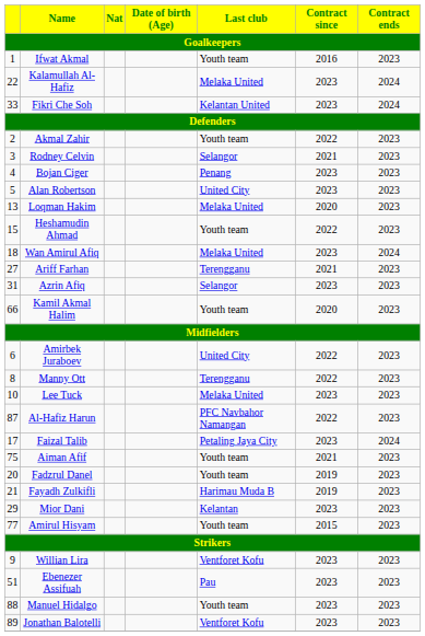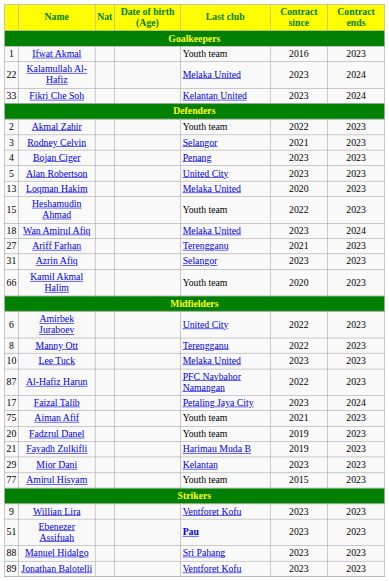Ebenezer Assifuah | Last club: normal -> bold
Manuel Hidalgo | Last club: Youth team -> Sri Pahang
